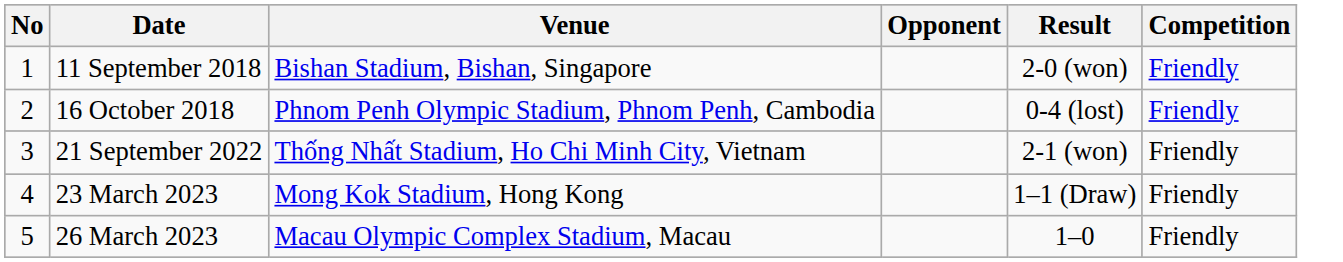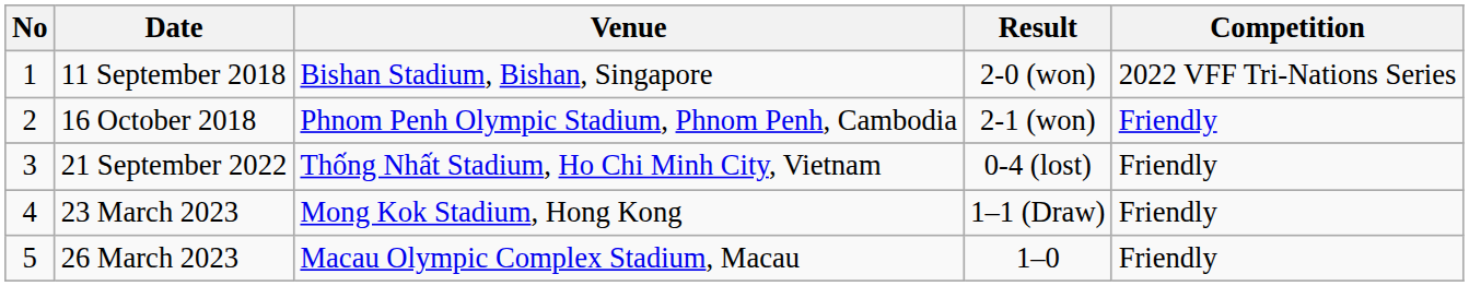- column: Opponent
11 September 2018 | Competition: Friendly -> 2022 VFF Tri-Nations Series
16 October 2018 | Result: 0-4 (lost) -> 2-1 (won)
21 September 2022 | Result: 2-1 (won) -> 0-4 (lost)
